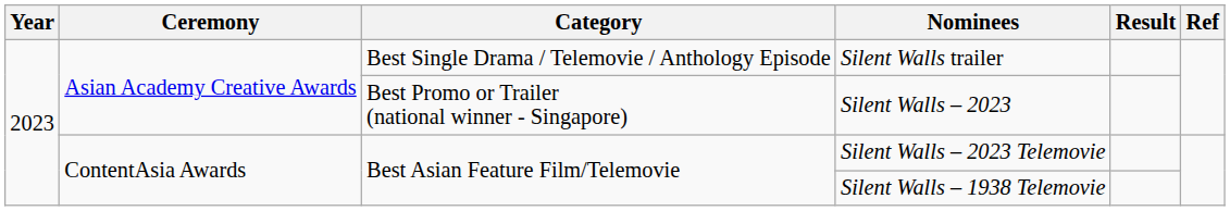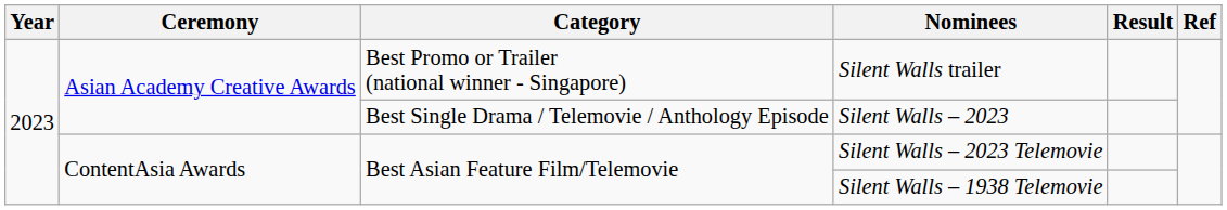Silent Walls trailer | Category: Best Single Drama / Telemovie / Anthology Episode -> Best Promo or Trailer (national winner - Singapore)
Silent Walls – 2023 | Category: Best Promo or Trailer (national winner - Singapore) -> Best Single Drama / Telemovie / Anthology Episode
